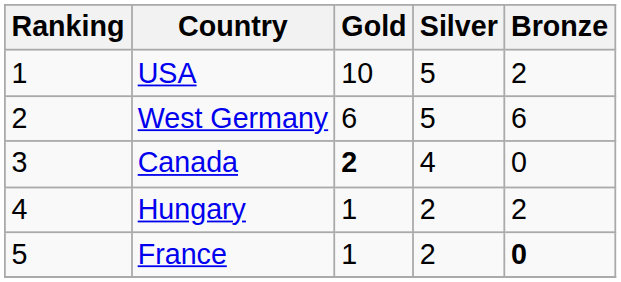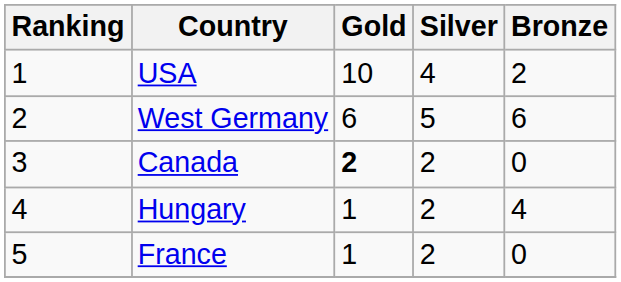USA | Silver: 5 -> 4
Canada | Silver: 4 -> 2
Hungary | Bronze: 2 -> 4
France | Bronze: bold -> normal
